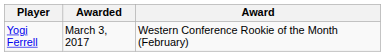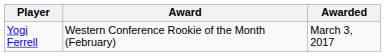columns swapped: Award <-> Awarded
